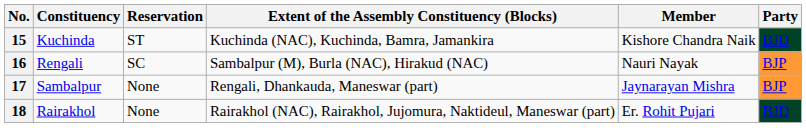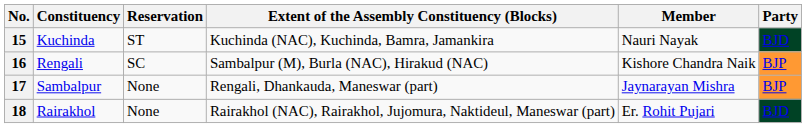15 | Member: Kishore Chandra Naik -> Nauri Nayak
16 | Member: Nauri Nayak -> Kishore Chandra Naik
